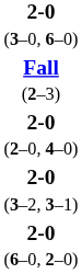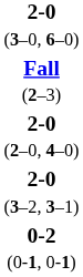- row: 2-0 (6–0, 2–0)
+ row: 0-2 (0-1, 0-1)
